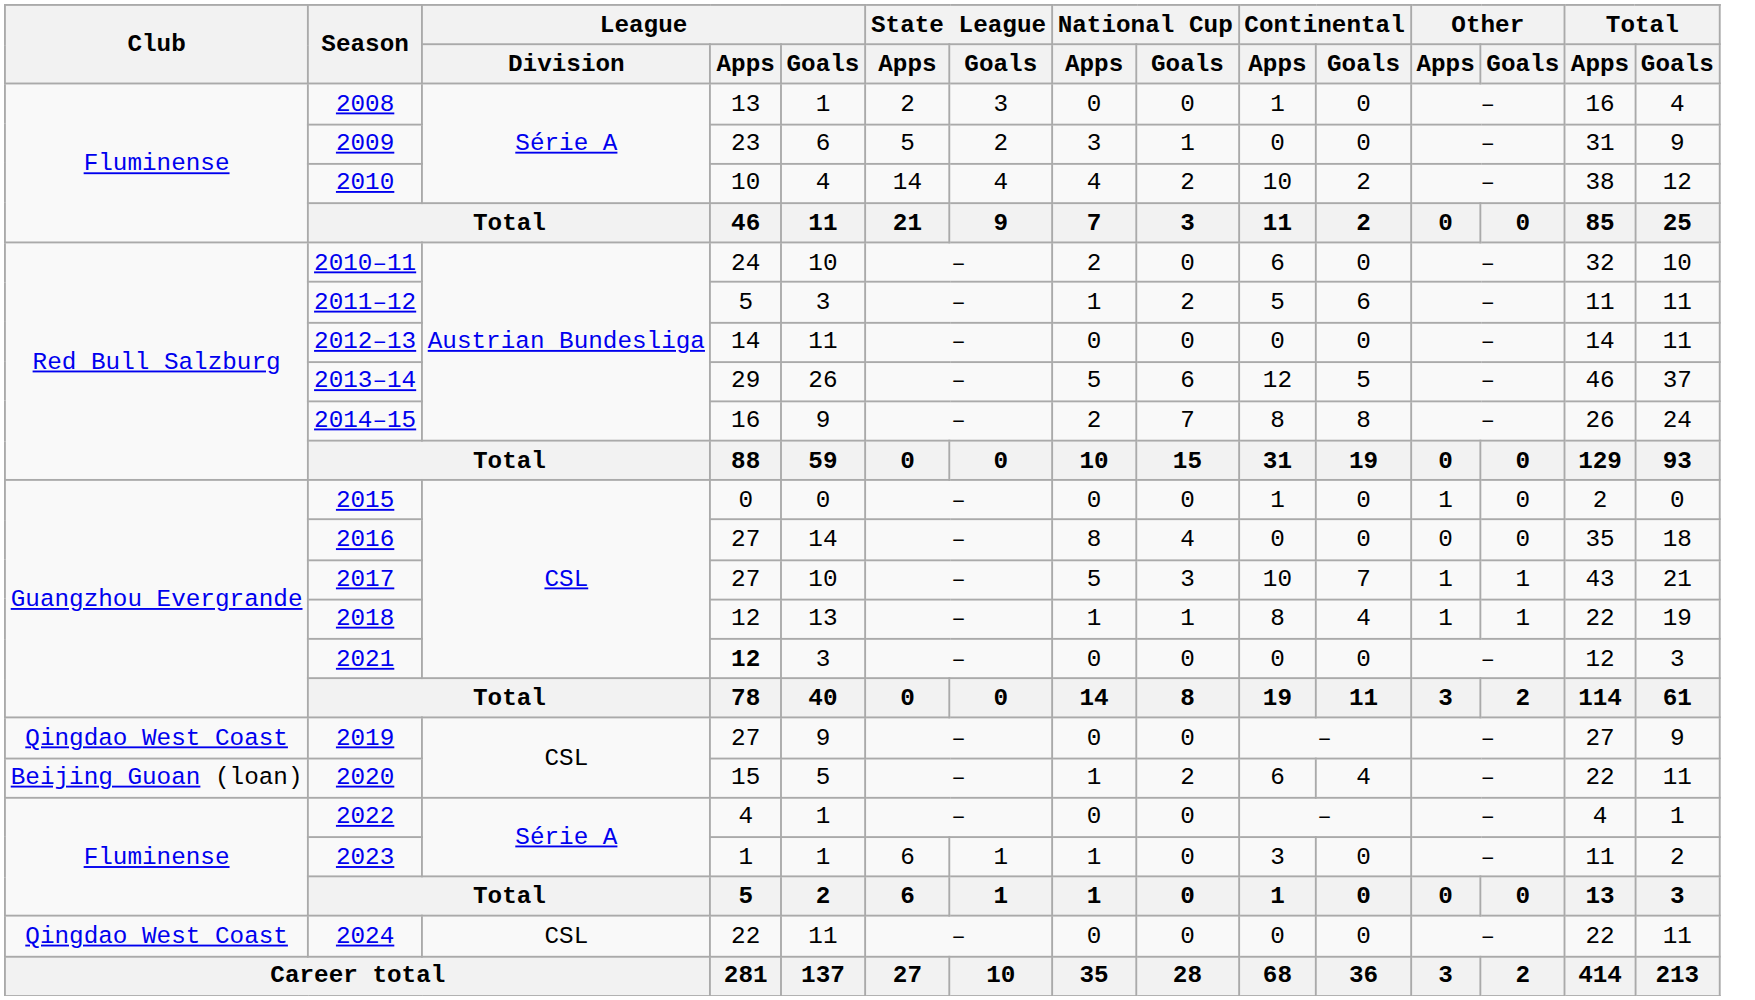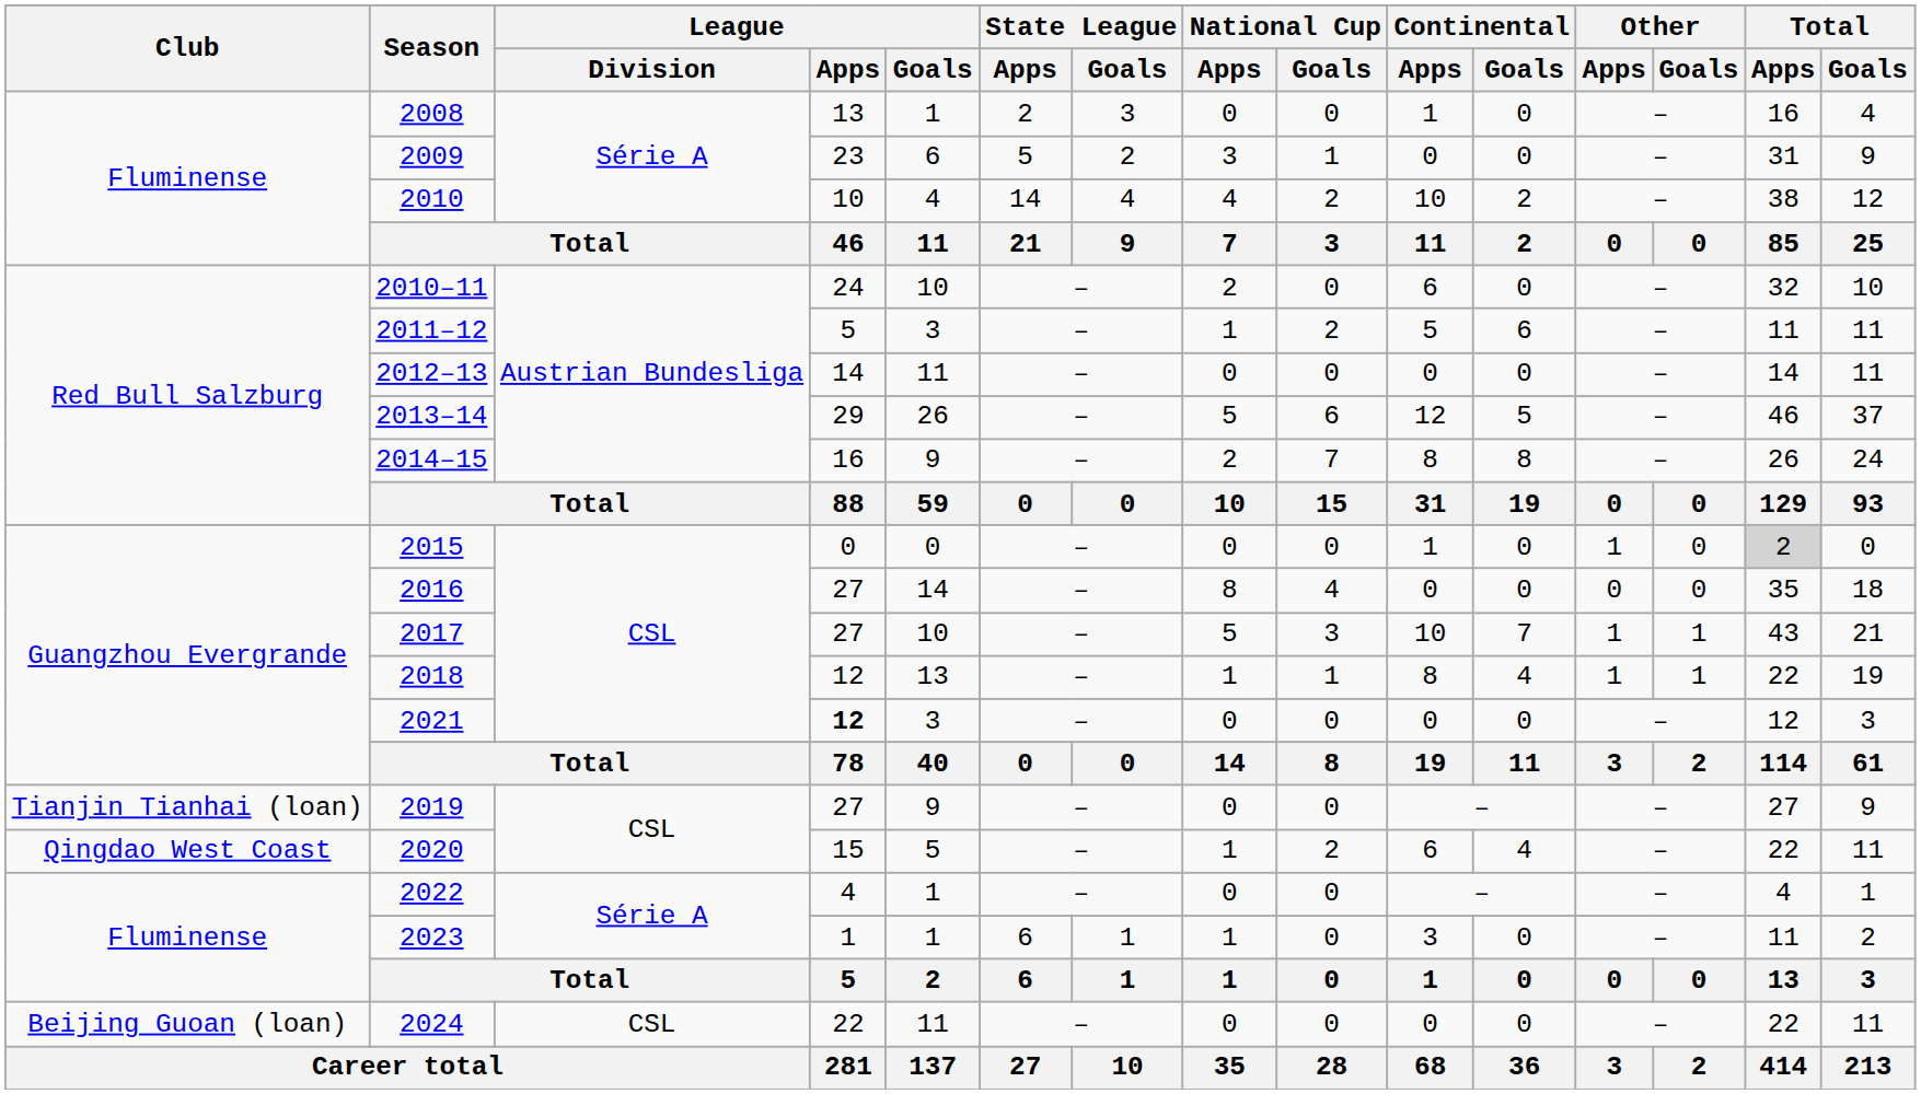2015 | Total / Apps: no background -> lightgrey background
2019 | Club: Qingdao West Coast -> Tianjin Tianhai (loan)
2020 | Club: Beijing Guoan (loan) -> Qingdao West Coast
2024 | Club: Qingdao West Coast -> Beijing Guoan (loan)
